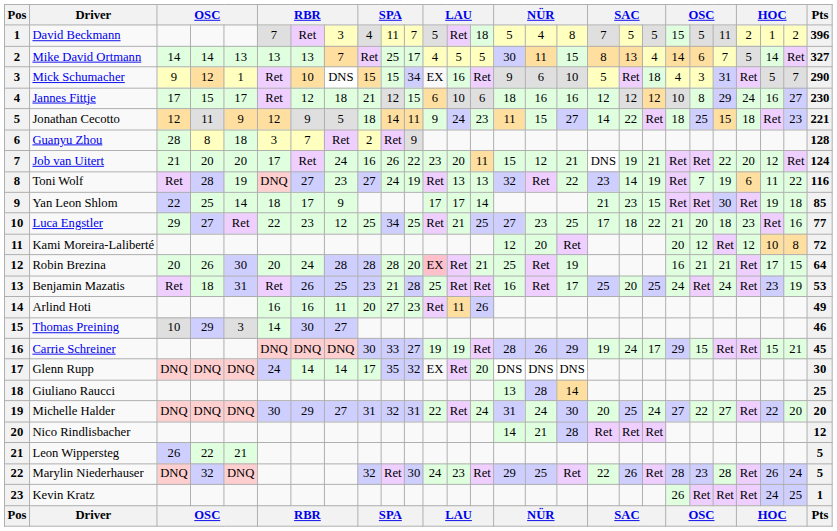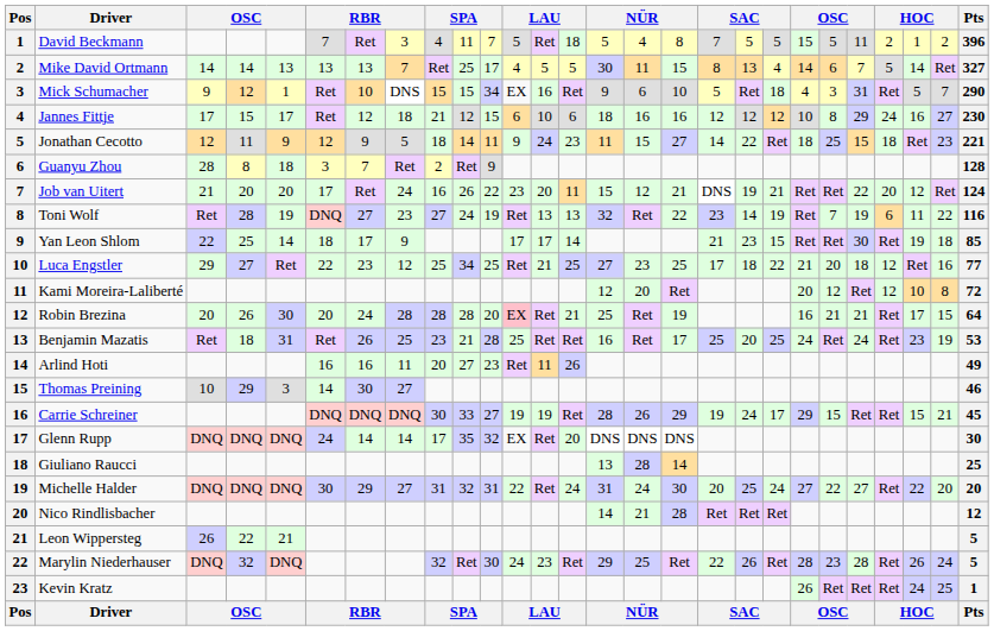Luca Engstler | column 24: 23 -> 12
